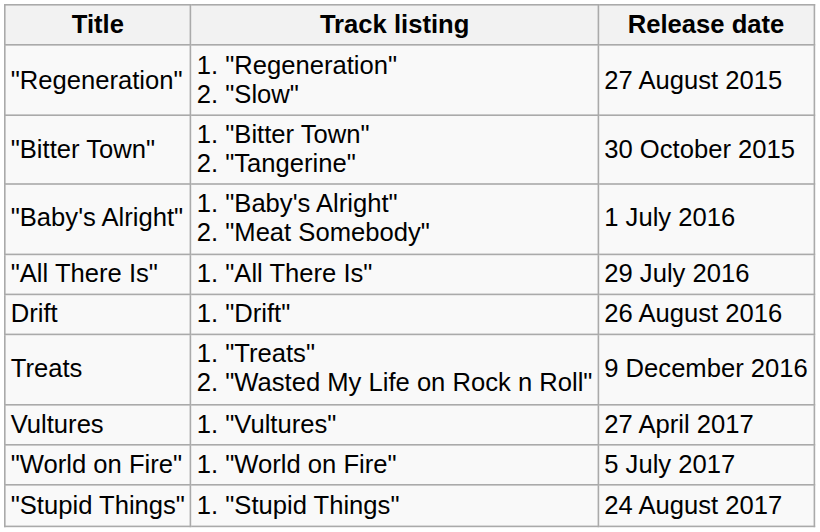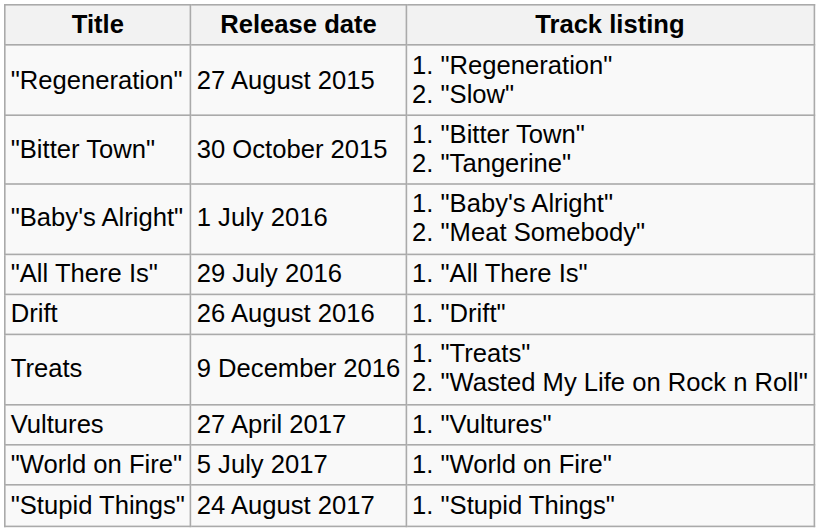columns swapped: Release date <-> Track listing
